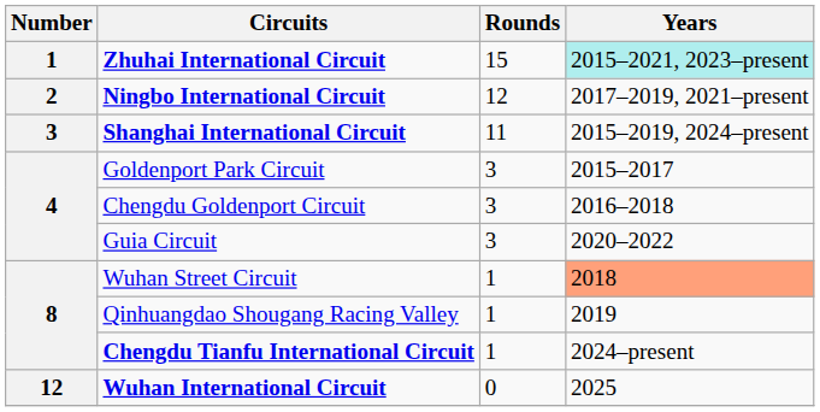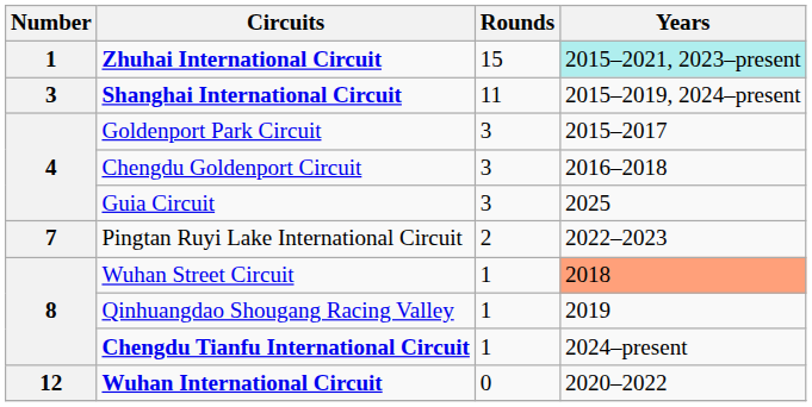- row: 2 | Ningbo International Circuit | 12 | 2017–2019, 2021–present
Guia Circuit | Years: 2020–2022 -> 2025
+ row: 7 | Pingtan Ruyi Lake International Circuit | 2 | 2022–2023
Wuhan International Circuit | Years: 2025 -> 2020–2022
